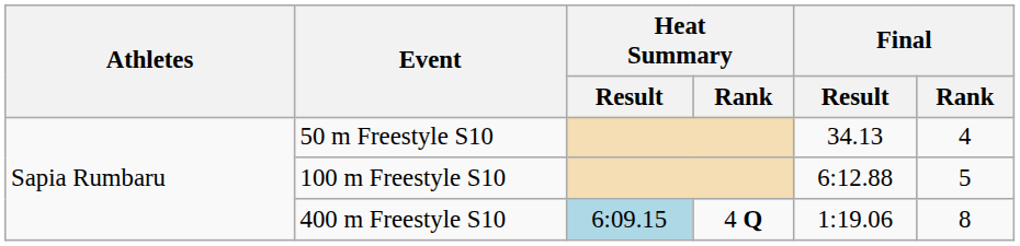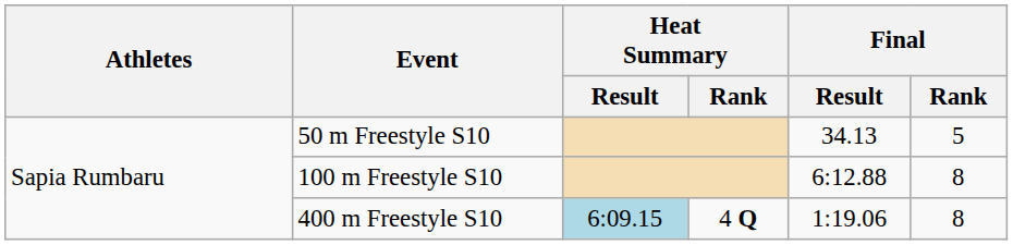50 m Freestyle S10 | Final / Rank: 4 -> 5
100 m Freestyle S10 | Final / Rank: 5 -> 8
